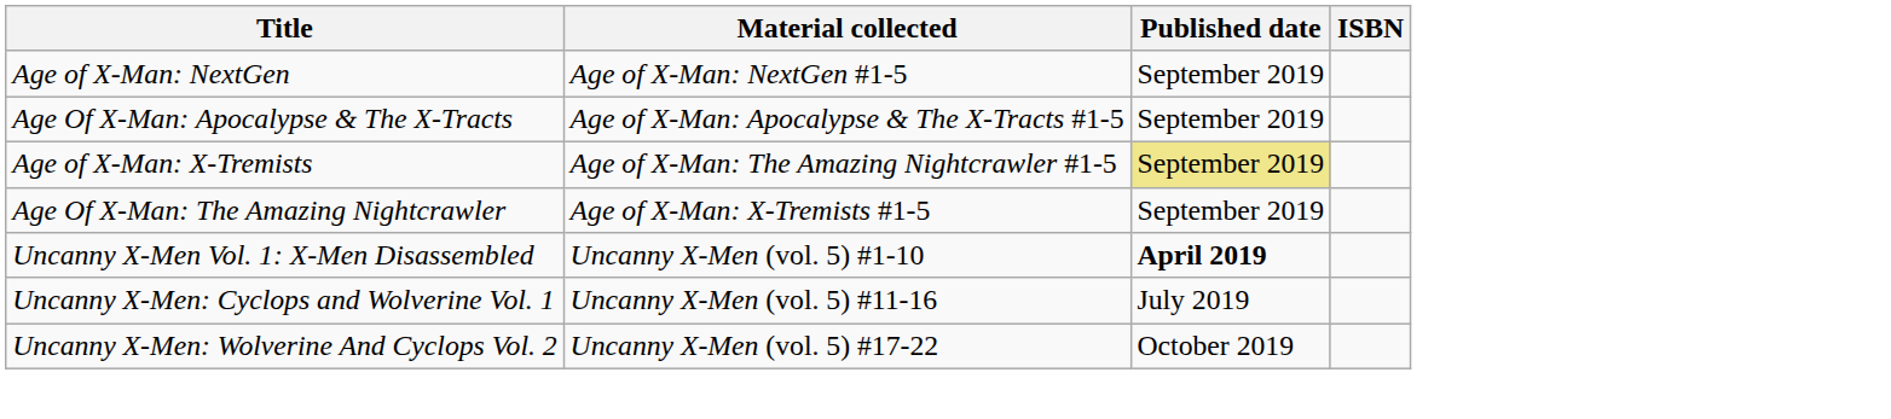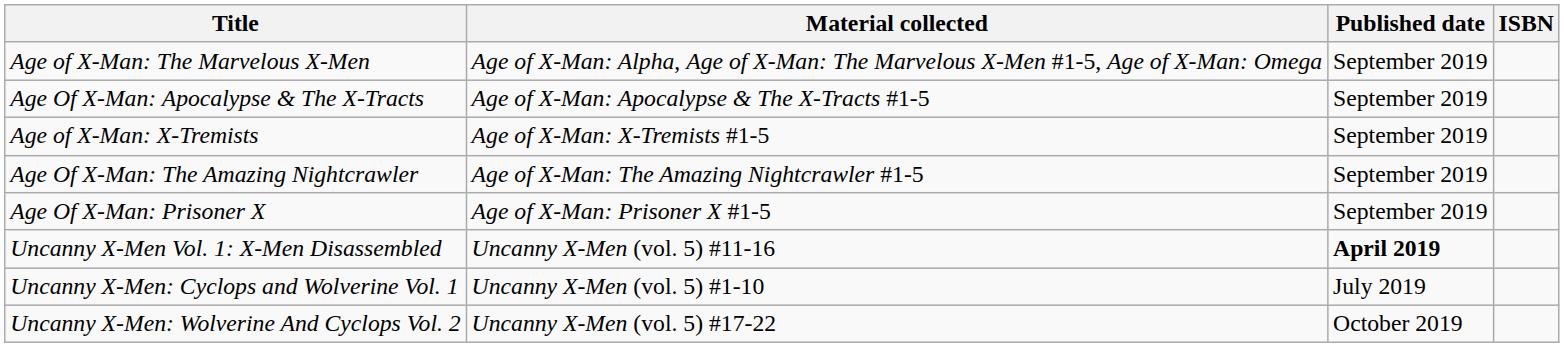+ row: Age of X-Man: The Marvelous X-Men | Age of X-Man: Alpha, Age of X-Man: The Marvelous X-Men #1-5, Age of X-Man: Omega | September 2019
- row: Age of X-Man: NextGen | Age of X-Man: NextGen #1-5 | September 2019
Age of X-Man: X-Tremists | Material collected: Age of X-Man: The Amazing Nightcrawler #1-5 -> Age of X-Man: X-Tremists #1-5
Age of X-Man: X-Tremists | Published date: khaki background -> no background
Age Of X-Man: The Amazing Nightcrawler | Material collected: Age of X-Man: X-Tremists #1-5 -> Age of X-Man: The Amazing Nightcrawler #1-5
+ row: Age Of X-Man: Prisoner X | Age of X-Man: Prisoner X #1-5 | September 2019
Uncanny X-Men Vol. 1: X-Men Disassembled | Material collected: Uncanny X-Men (vol. 5) #1-10 -> Uncanny X-Men (vol. 5) #11-16
Uncanny X-Men: Cyclops and Wolverine Vol. 1 | Material collected: Uncanny X-Men (vol. 5) #11-16 -> Uncanny X-Men (vol. 5) #1-10
